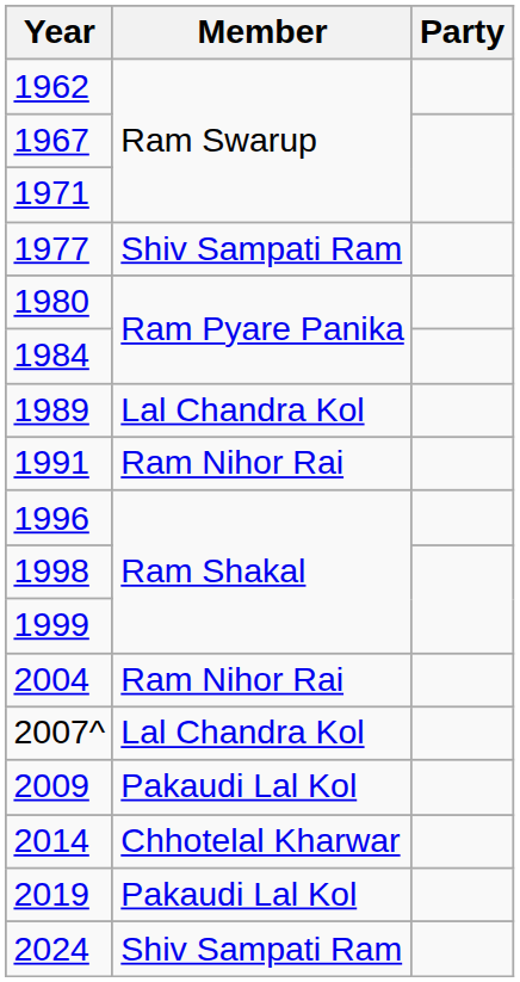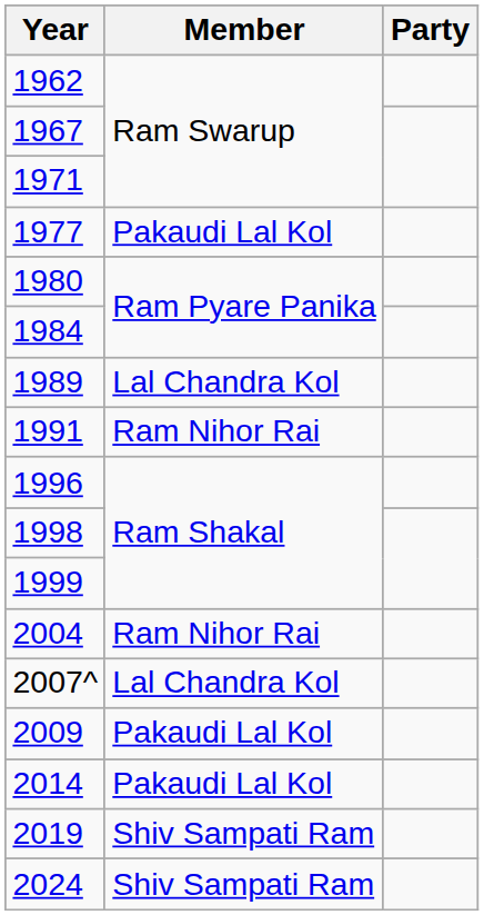1977 | Member: Shiv Sampati Ram -> Pakaudi Lal Kol
2014 | Member: Chhotelal Kharwar -> Pakaudi Lal Kol
2019 | Member: Pakaudi Lal Kol -> Shiv Sampati Ram
